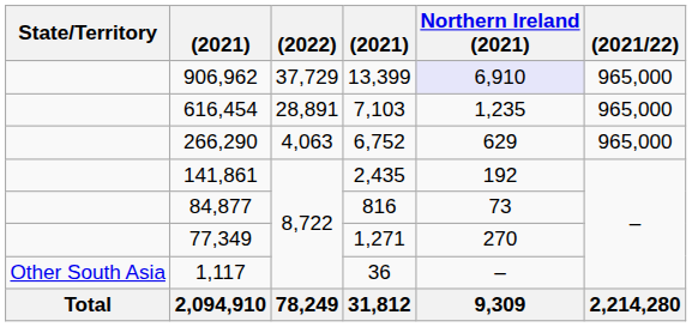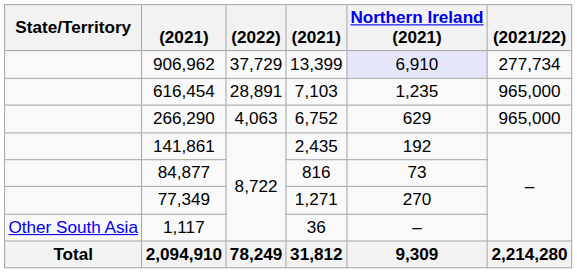906,962 | (2021/22): 965,000 -> 277,734
